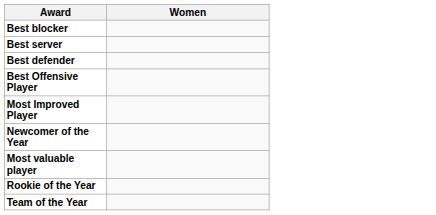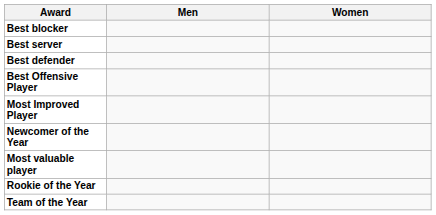+ column: Men
